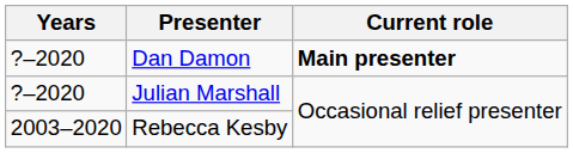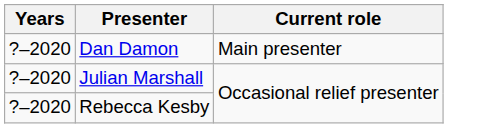Dan Damon | Current role: bold -> normal
Rebecca Kesby | Years: 2003–2020 -> ?–2020
